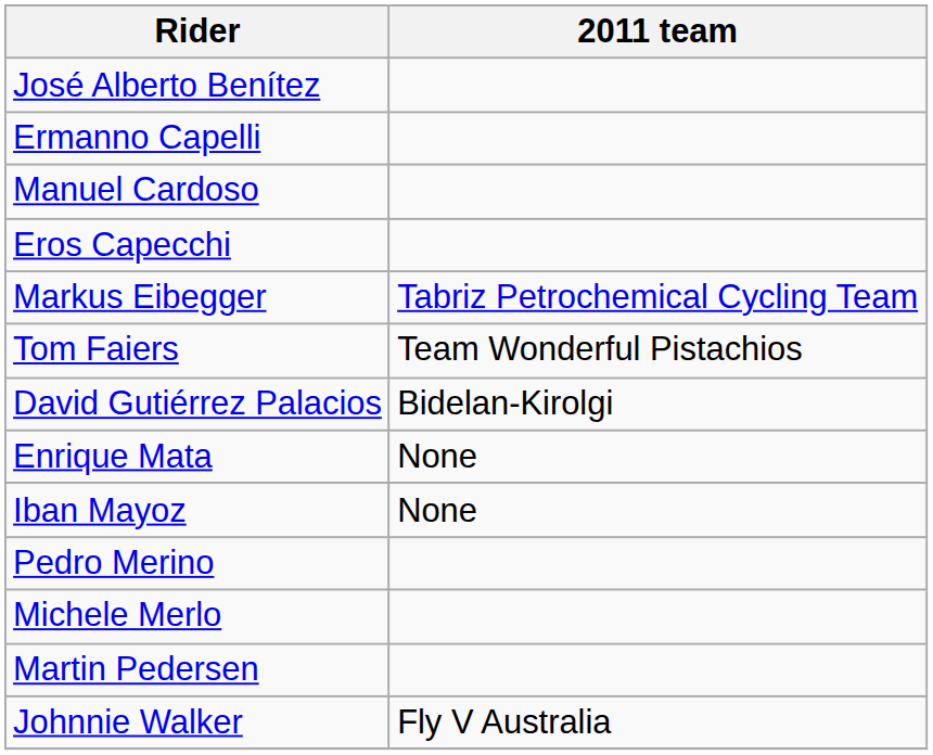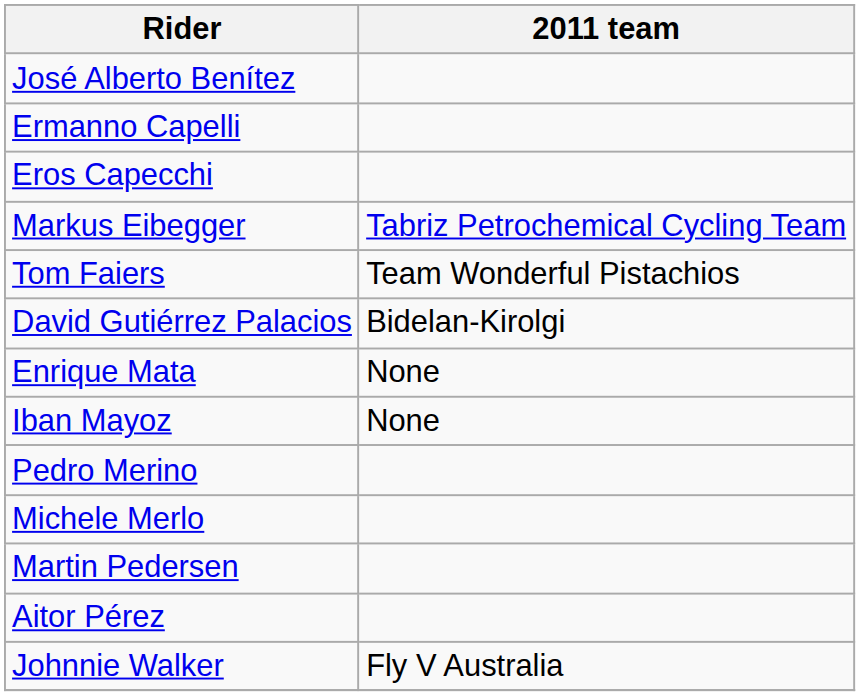- row: Manuel Cardoso
+ row: Aitor Pérez
